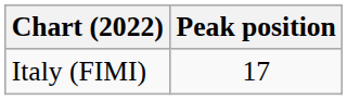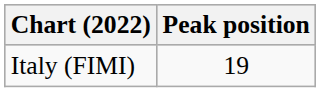Italy (FIMI) | Peak position: 17 -> 19
